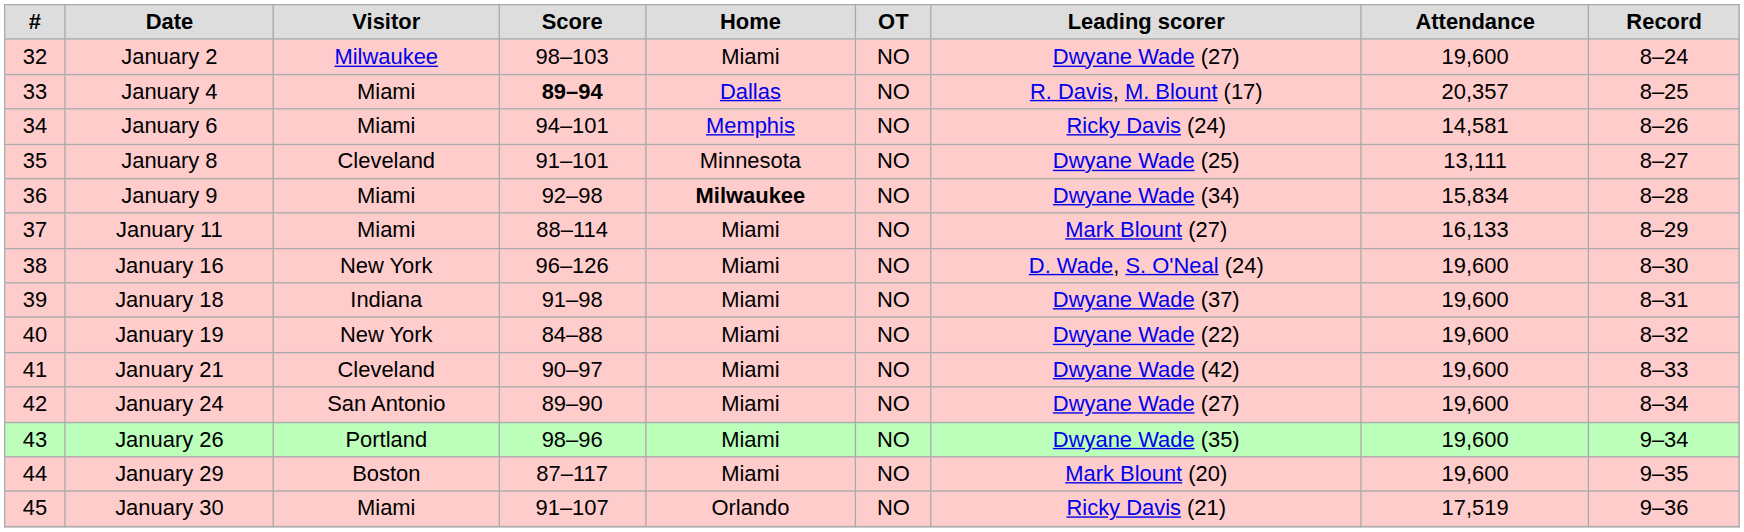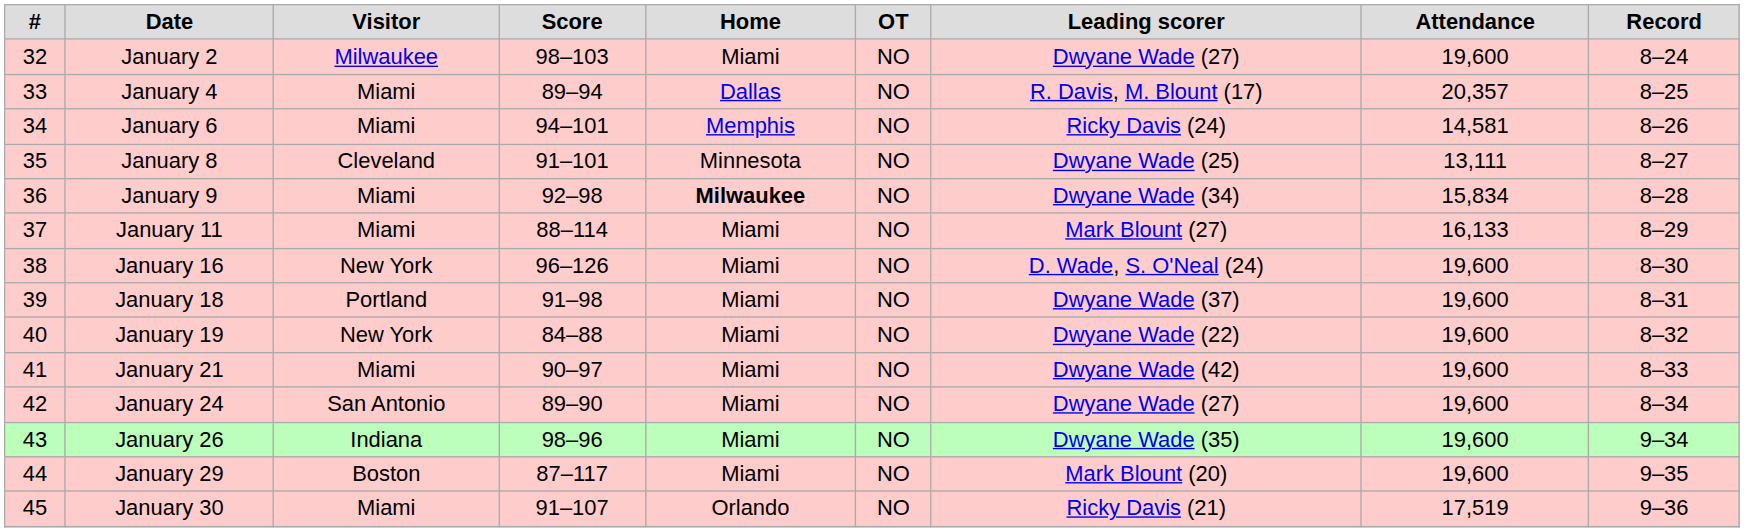January 4 | Score: bold -> normal
January 18 | Visitor: Indiana -> Portland
January 21 | Visitor: Cleveland -> Miami
January 26 | Visitor: Portland -> Indiana
